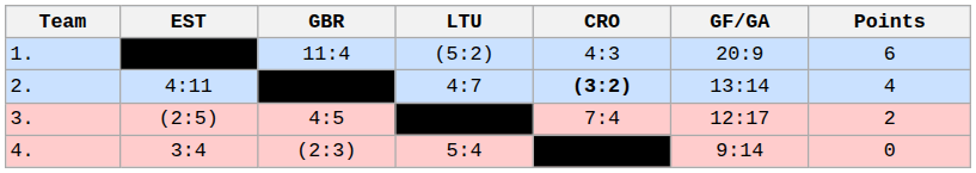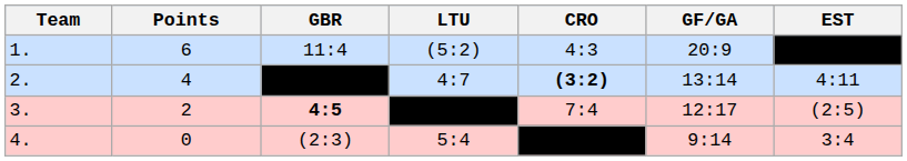columns swapped: EST <-> Points
3. | GBR: normal -> bold
